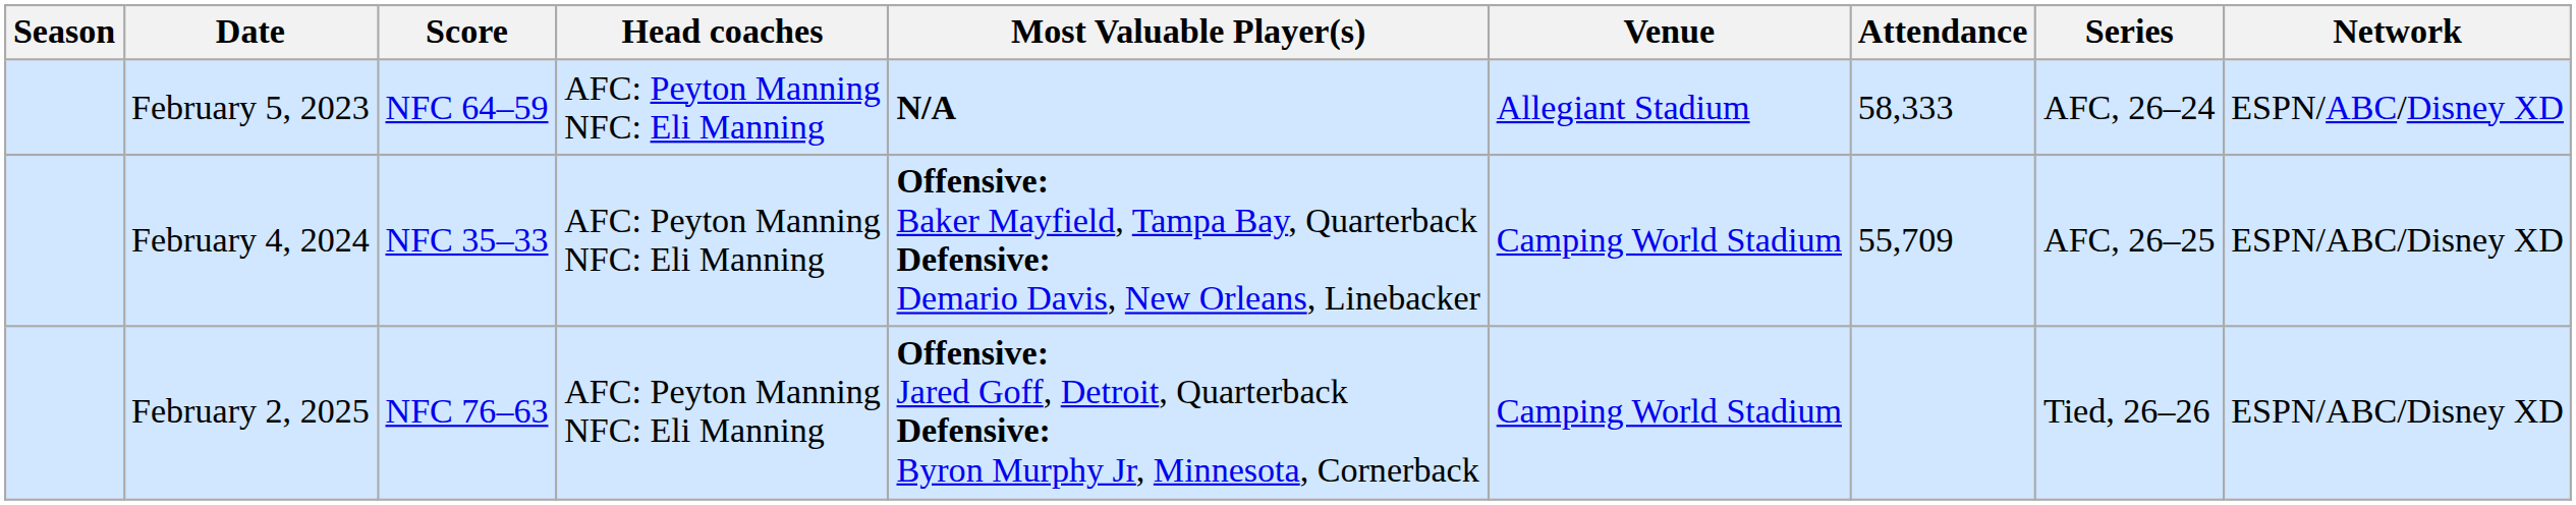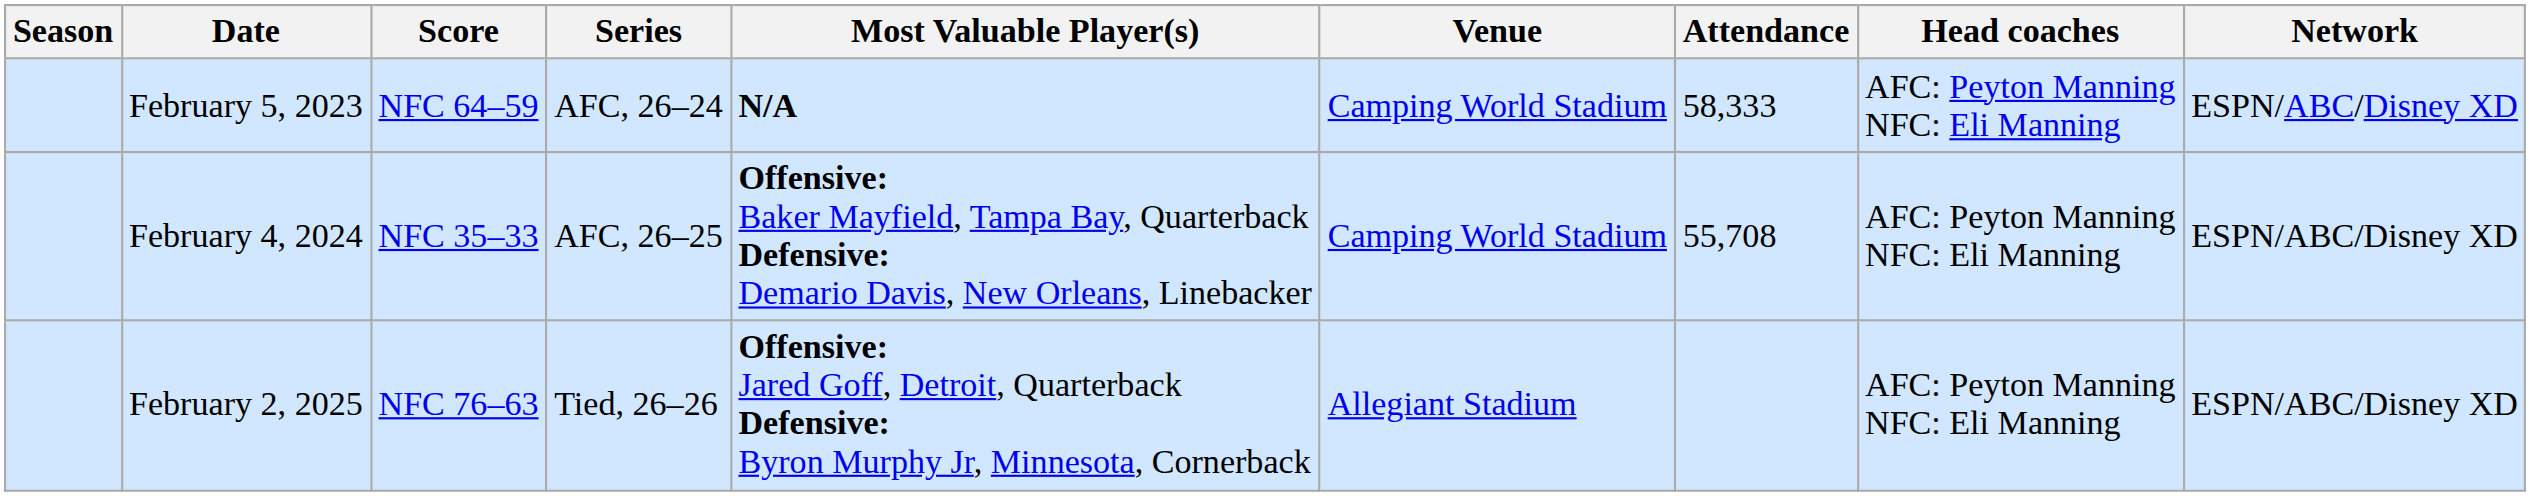columns swapped: Series <-> Head coaches
February 5, 2023 | Venue: Allegiant Stadium -> Camping World Stadium
February 4, 2024 | Attendance: 55,709 -> 55,708
February 2, 2025 | Venue: Camping World Stadium -> Allegiant Stadium
